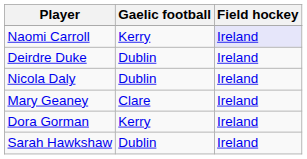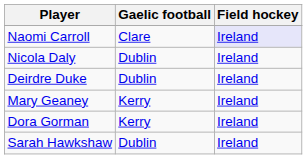Naomi Carroll | Gaelic football: Kerry -> Clare
rows swapped: Nicola Daly <-> Deirdre Duke
Mary Geaney | Gaelic football: Clare -> Kerry
